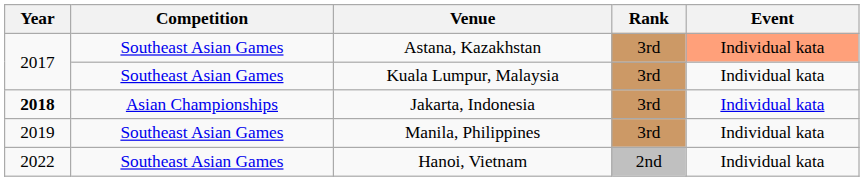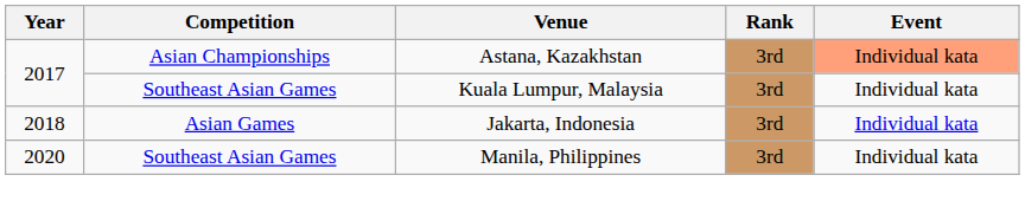Astana, Kazakhstan | Competition: Southeast Asian Games -> Asian Championships
Jakarta, Indonesia | Year: bold -> normal
Jakarta, Indonesia | Competition: Asian Championships -> Asian Games
Manila, Philippines | Year: 2019 -> 2020
- row: 2022 | Southeast Asian Games | Hanoi, Vietnam | 2nd | Individual kata
